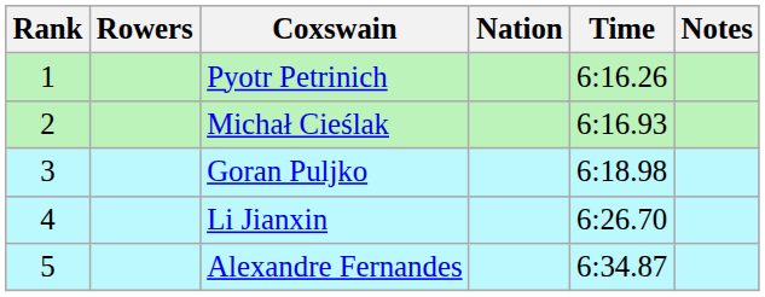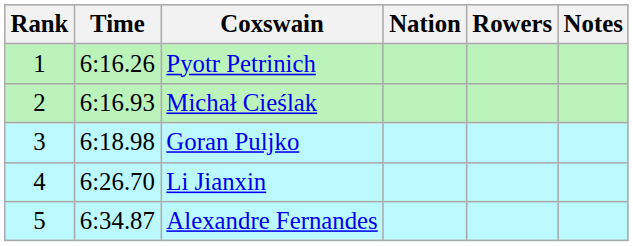columns swapped: Rowers <-> Time
